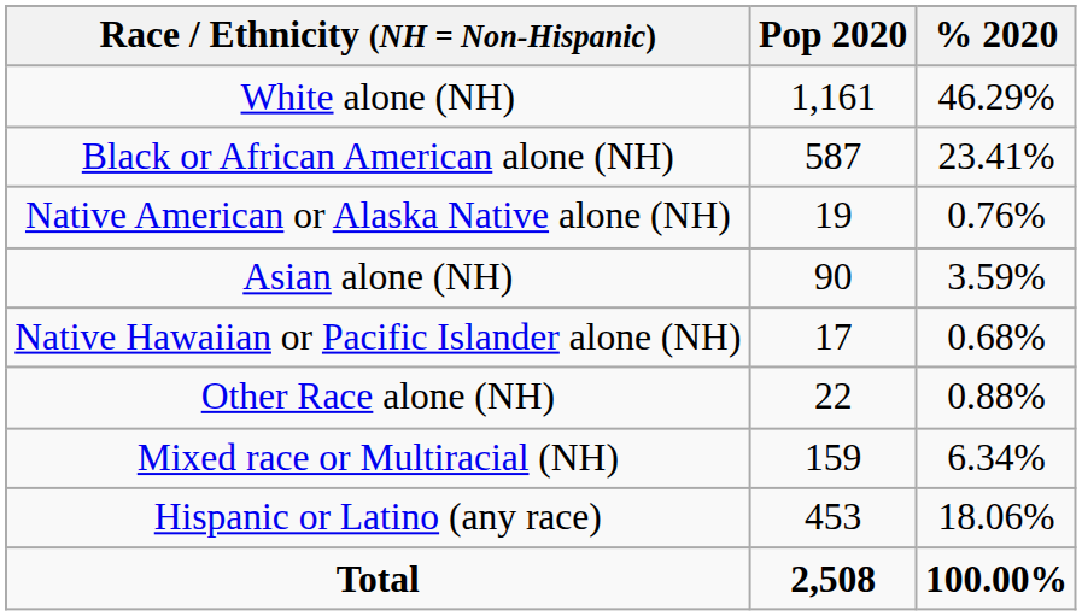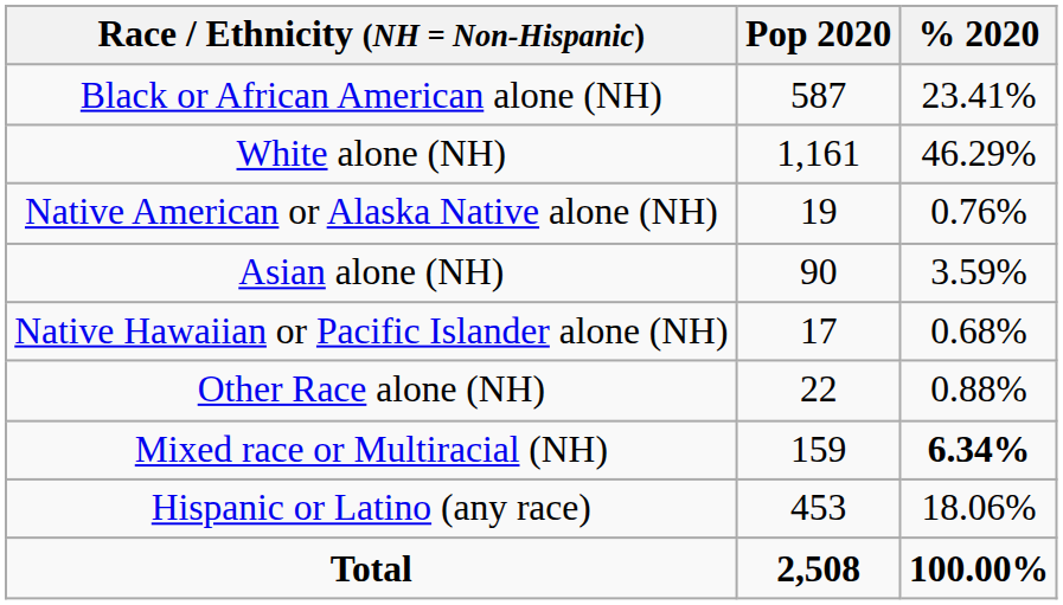rows swapped: White alone (NH) <-> Black or African American alone (NH)
Mixed race or Multiracial (NH) | % 2020: normal -> bold
